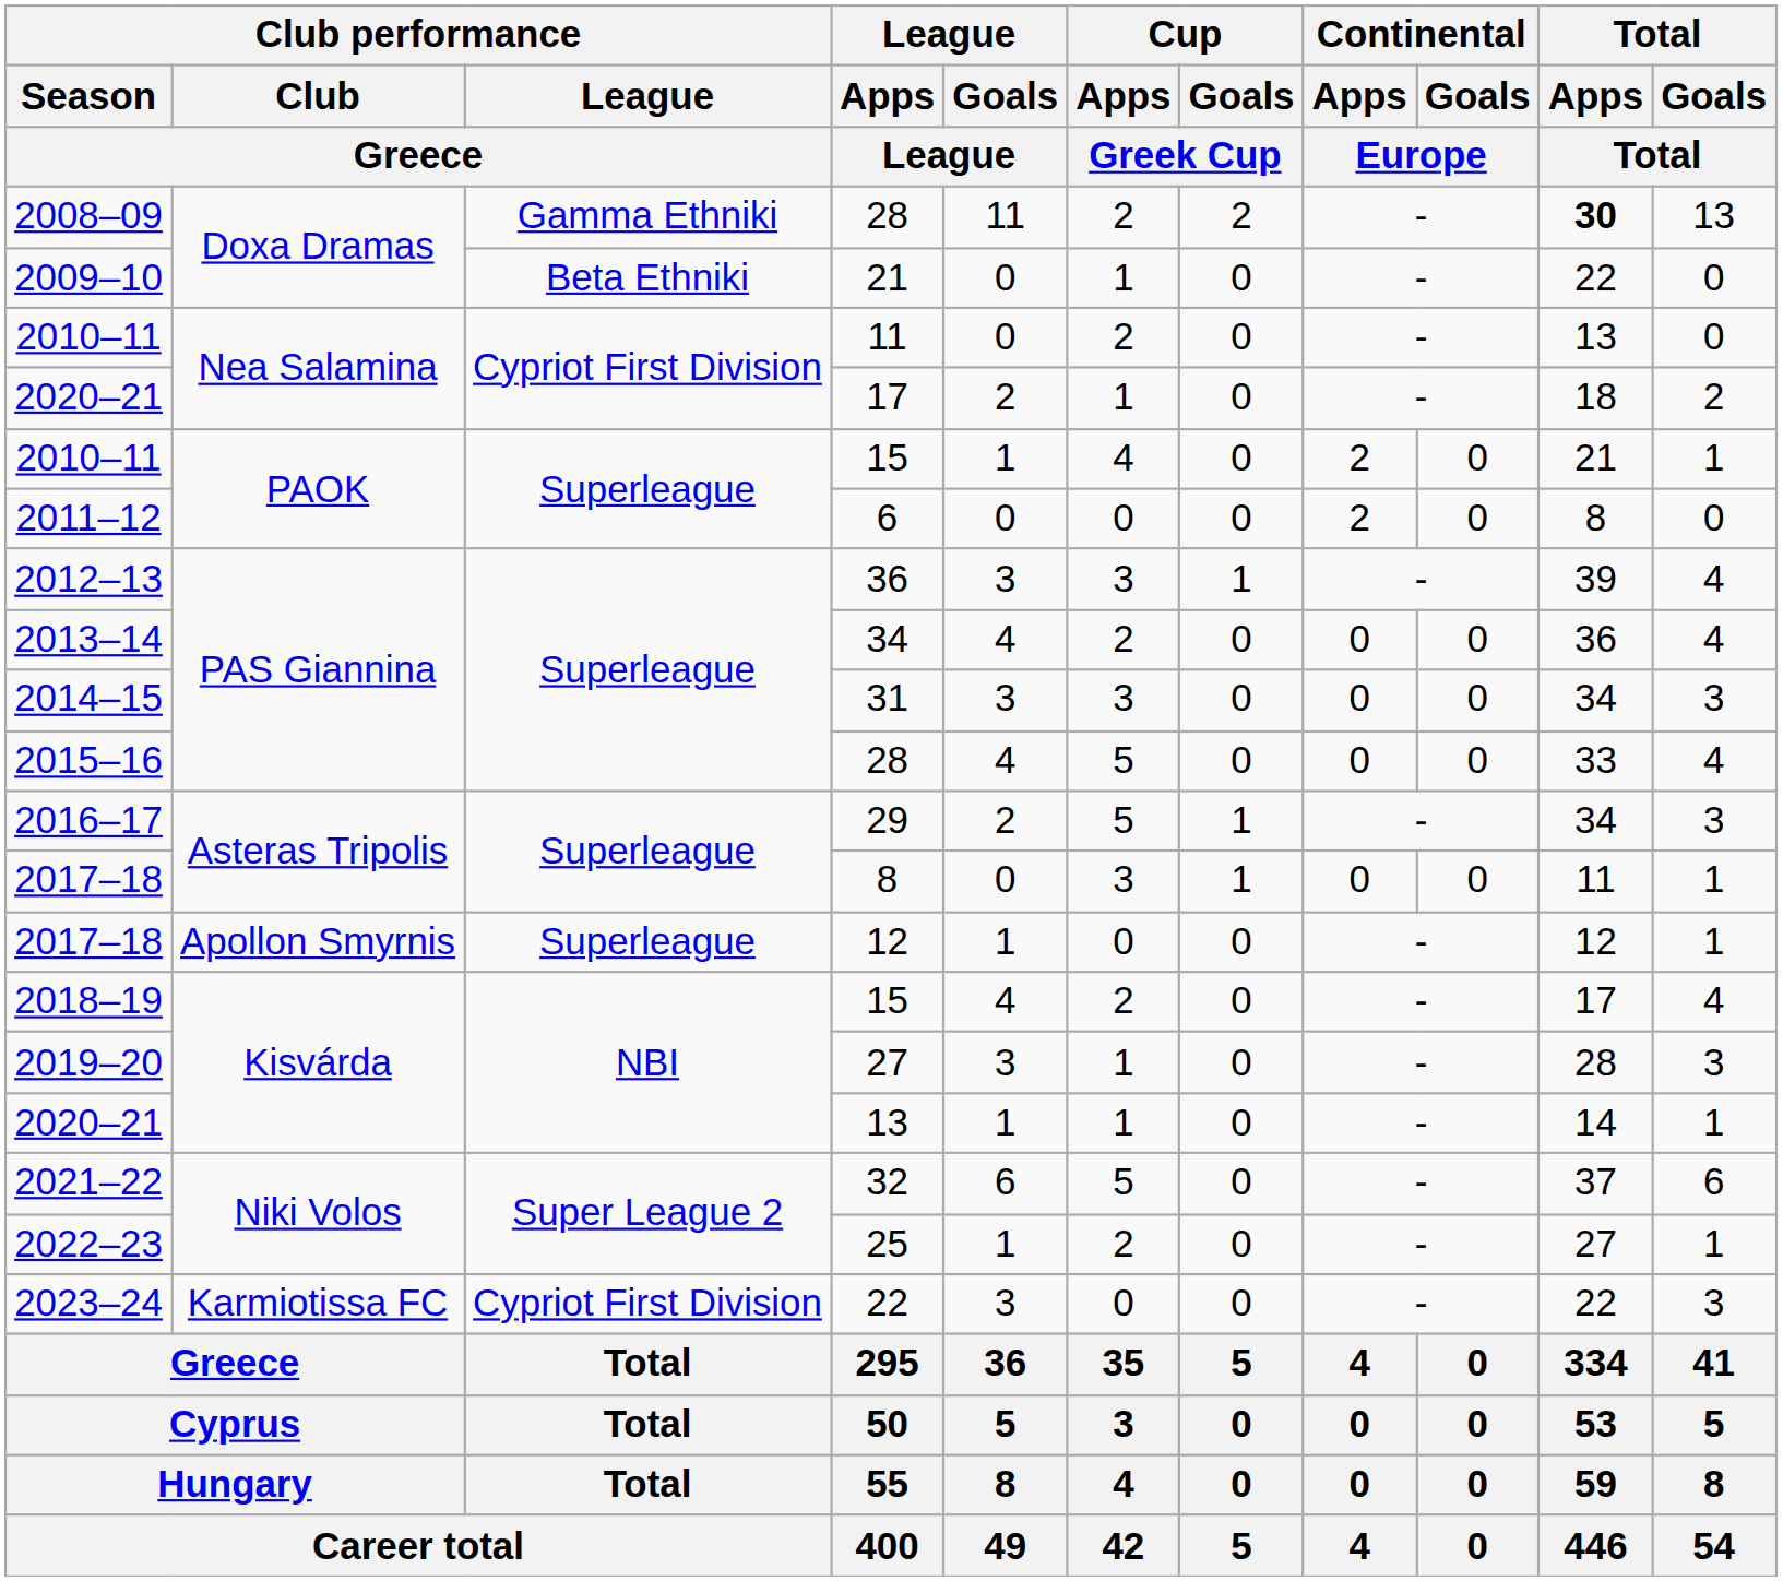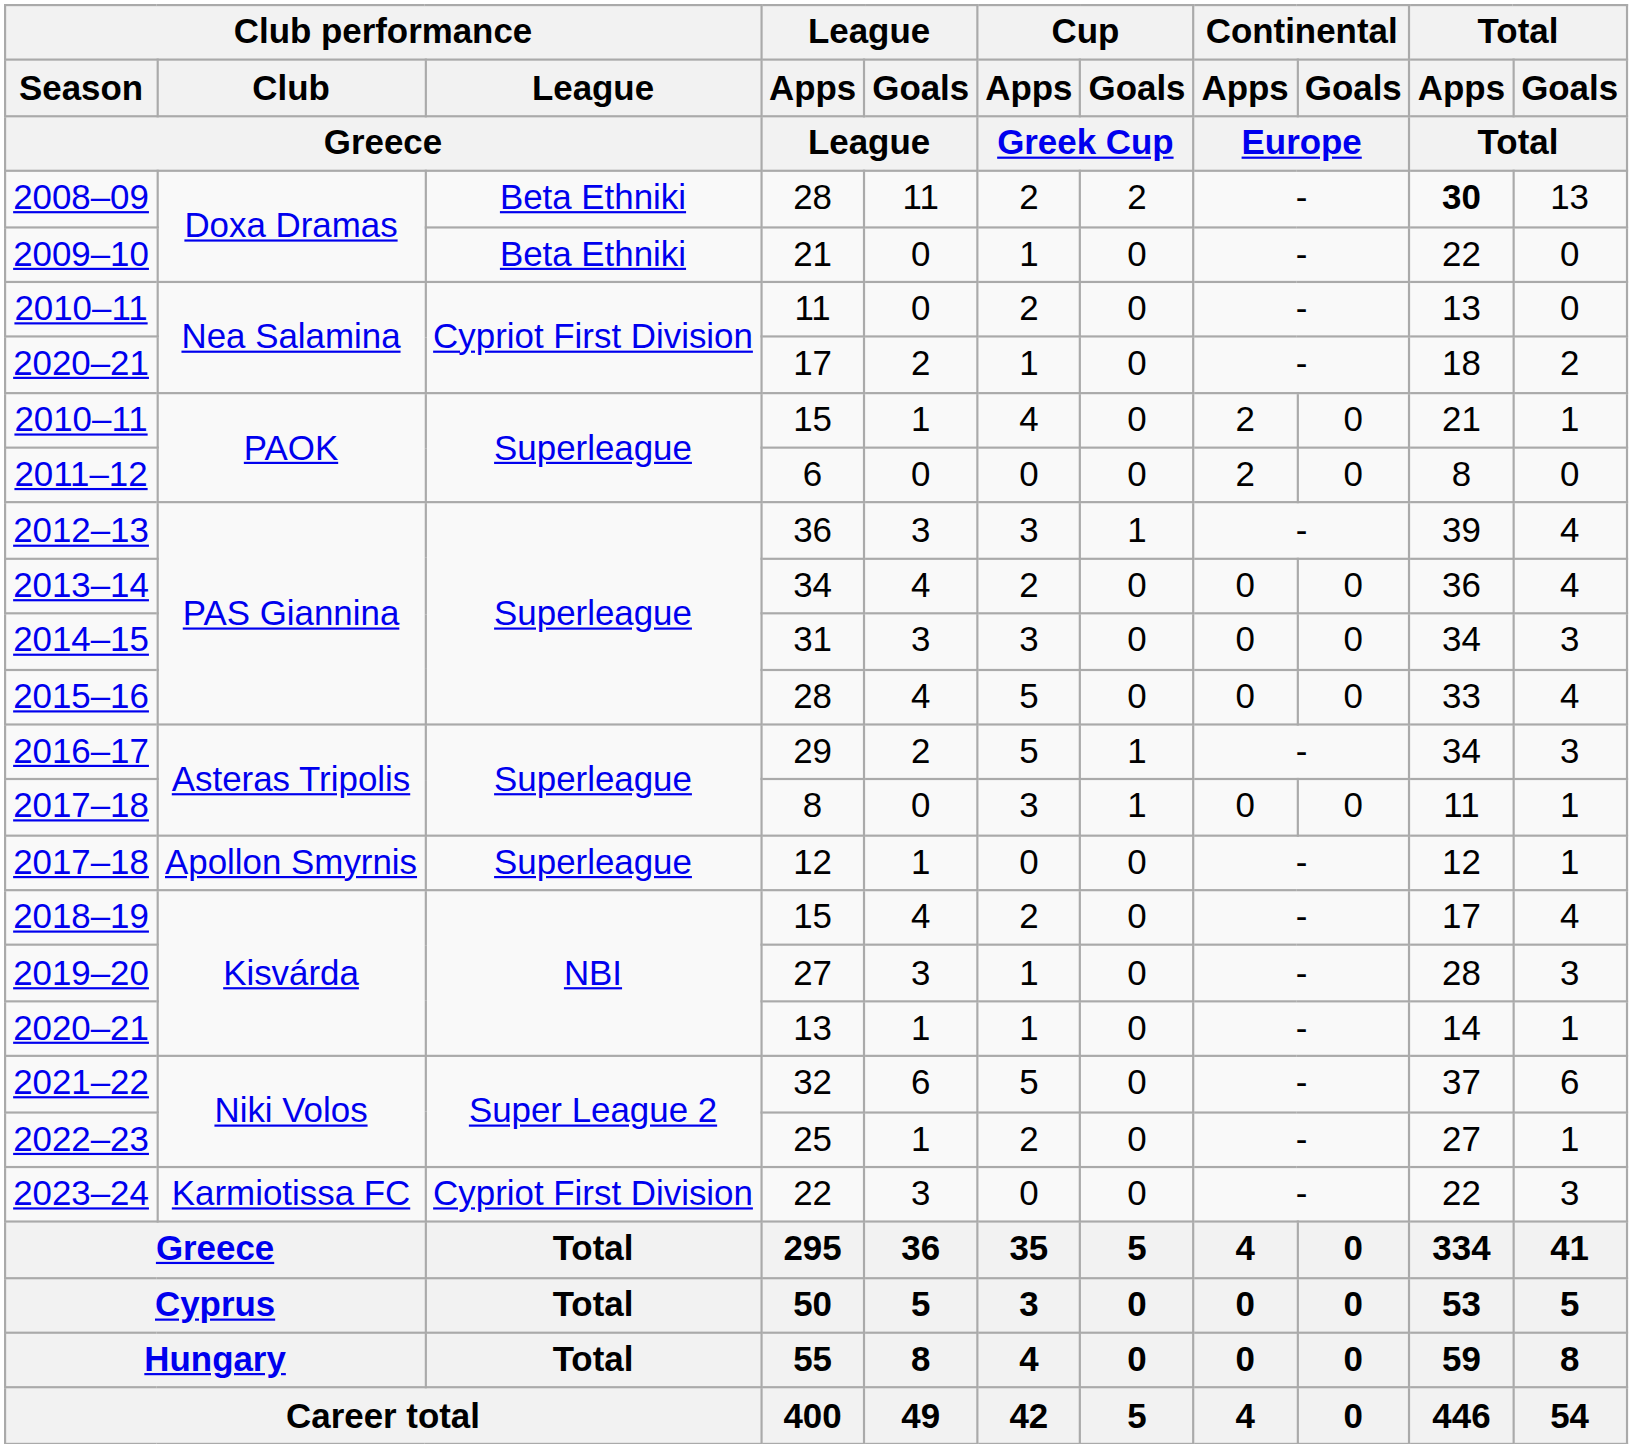2008–09 / 28 | Club performance / League / Greece: Gamma Ethniki -> Beta Ethniki
